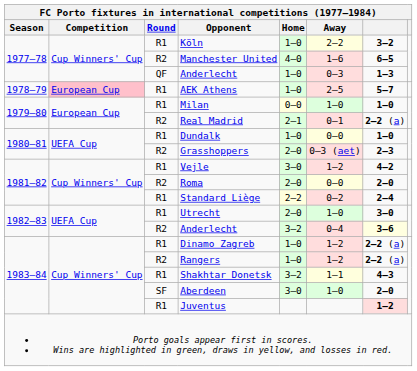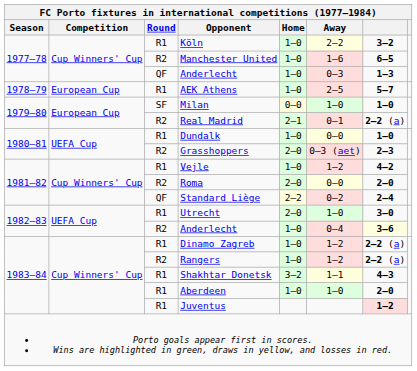Manchester United | Home: 4–0 -> 1–0
AEK Athens | Competition: pink background -> no background
Milan | Round: R1 -> SF
Vejle | Home: 3–0 -> 1–0
Standard Liège | Round: R1 -> QF
1982–83 / Anderlecht | Home: 3–2 -> 1–0
Aberdeen | Round: SF -> R1
Aberdeen | Home: 3–0 -> 1–0
